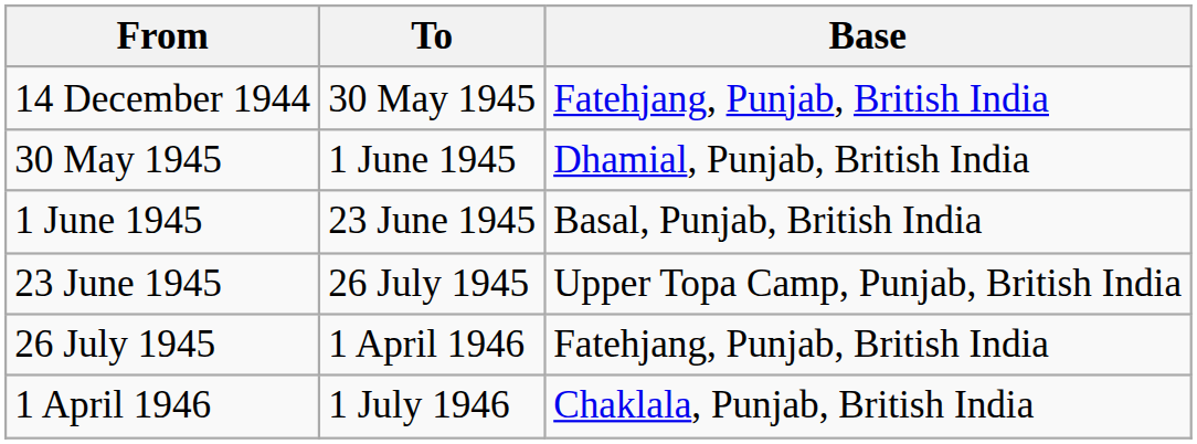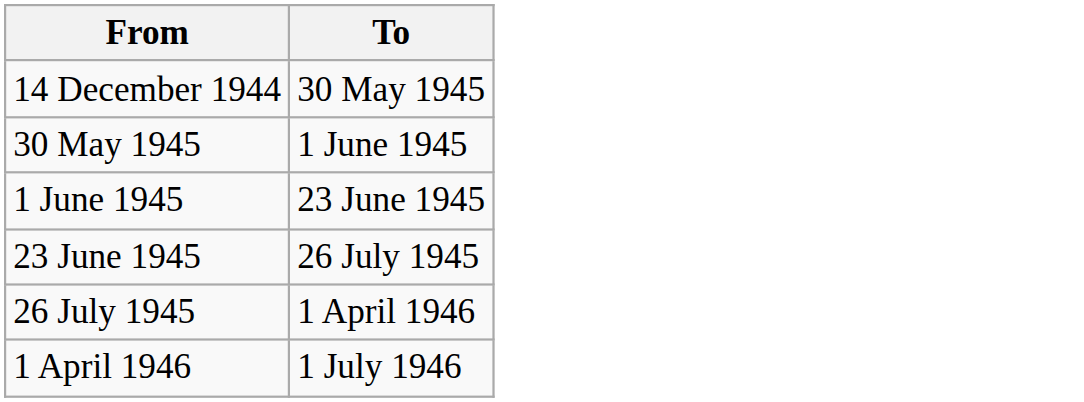- column: Base | Fatehjang, Punjab, British India | Dhamial, Punjab, British India | Basal, Punjab, British India | Upper Topa Camp, Punjab, British India | Fatehjang, Punjab, British India | Chaklala, Punjab, British India
